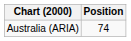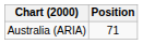Australia (ARIA) | Position: 74 -> 71
